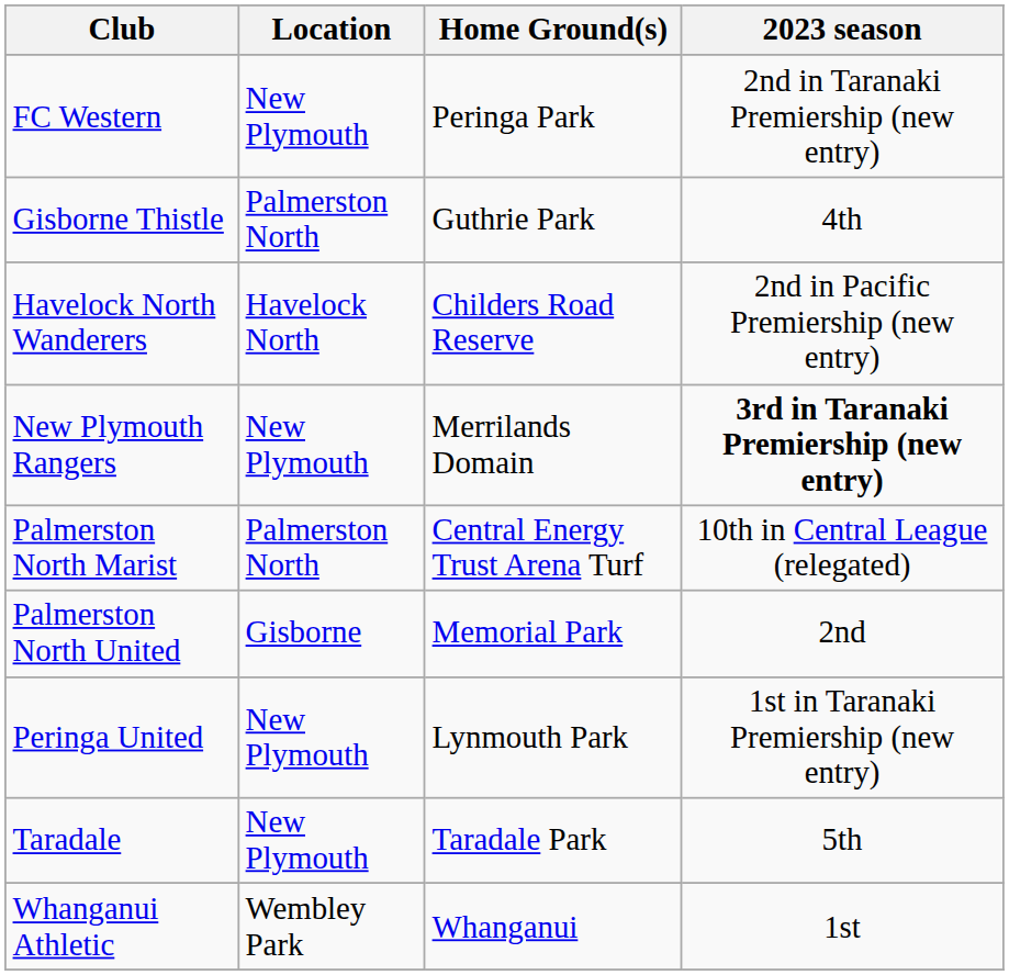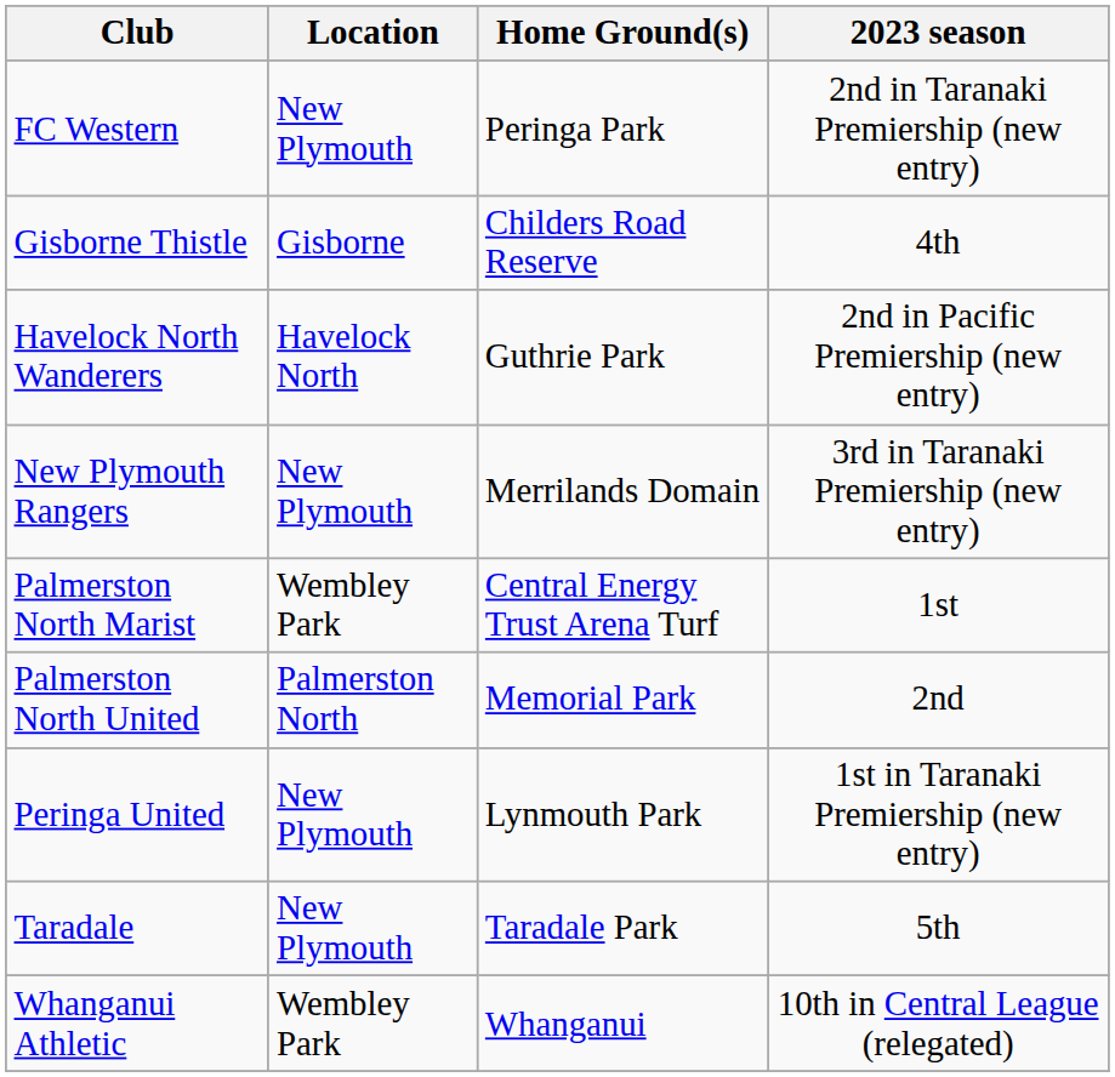Gisborne Thistle | Location: Palmerston North -> Gisborne
Gisborne Thistle | Home Ground(s): Guthrie Park -> Childers Road Reserve
Havelock North Wanderers | Home Ground(s): Childers Road Reserve -> Guthrie Park
New Plymouth Rangers | 2023 season: bold -> normal
Palmerston North Marist | Location: Palmerston North -> Wembley Park
Palmerston North Marist | 2023 season: 10th in Central League (relegated) -> 1st
Palmerston North United | Location: Gisborne -> Palmerston North
Whanganui Athletic | 2023 season: 1st -> 10th in Central League (relegated)
